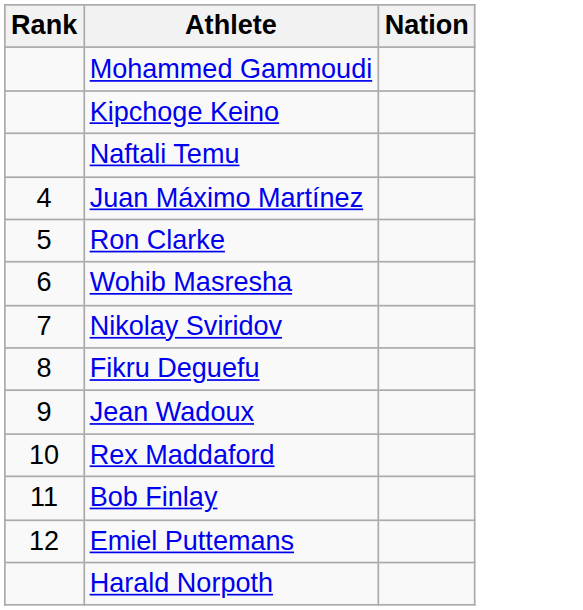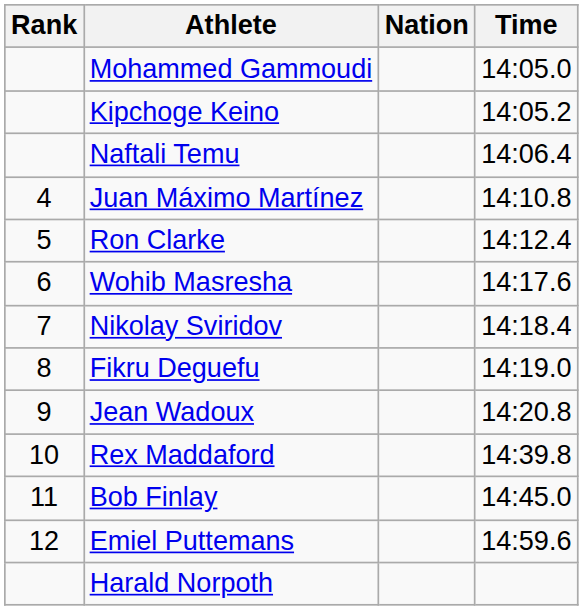+ column: Time | 14:05.0 | 14:05.2 | 14:06.4 | 14:10.8 | 14:12.4 | 14:17.6 | 14:18.4 | 14:19.0 | 14:20.8 | 14:39.8 | 14:45.0 | 14:59.6
